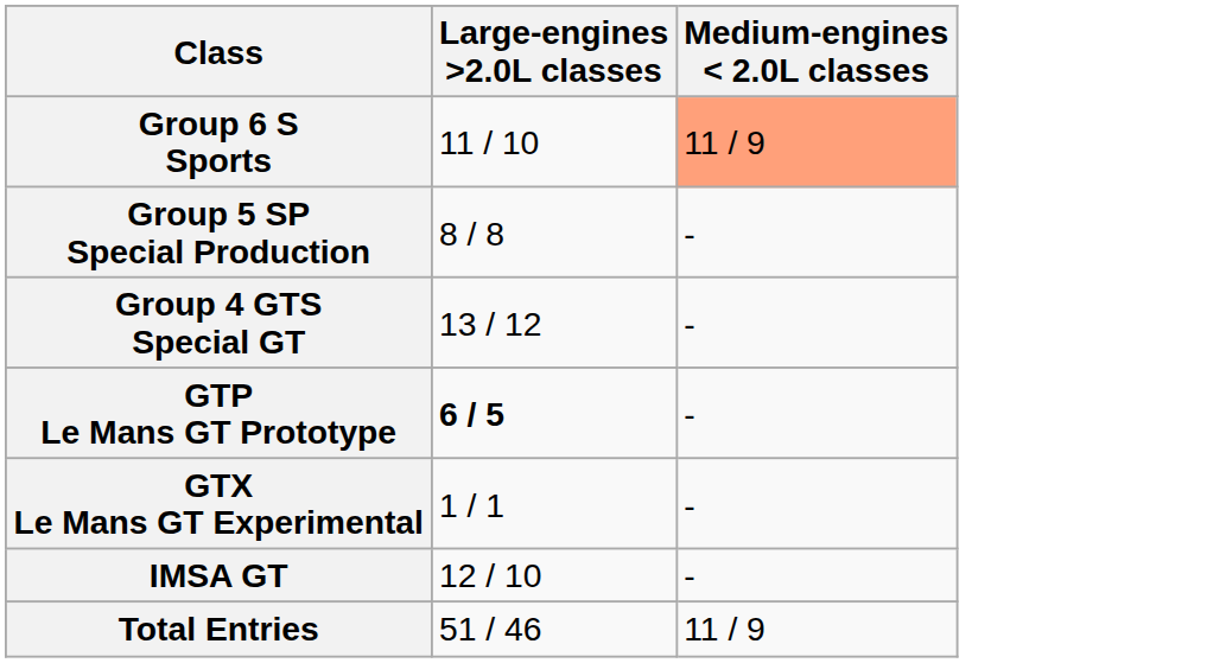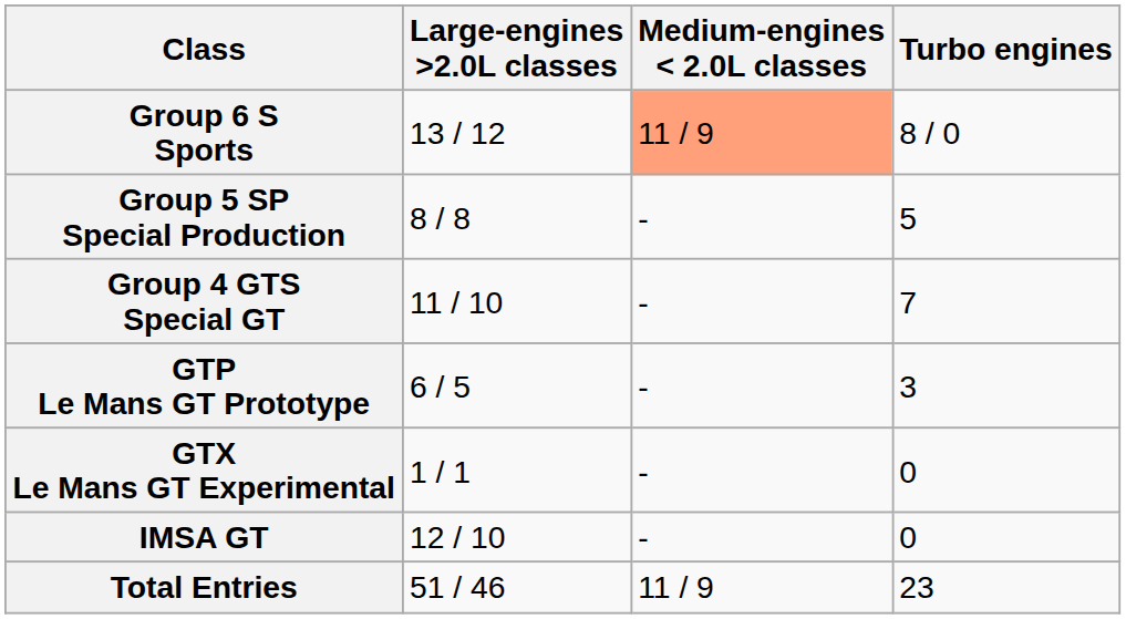+ column: Turbo engines | 8 / 0 | 5 | 7 | 3 | 0 | 0 | 23
Group 6 S Sports | Large-engines >2.0L classes: 11 / 10 -> 13 / 12
Group 4 GTS Special GT | Large-engines >2.0L classes: 13 / 12 -> 11 / 10
GTP Le Mans GT Prototype | Large-engines >2.0L classes: bold -> normal
